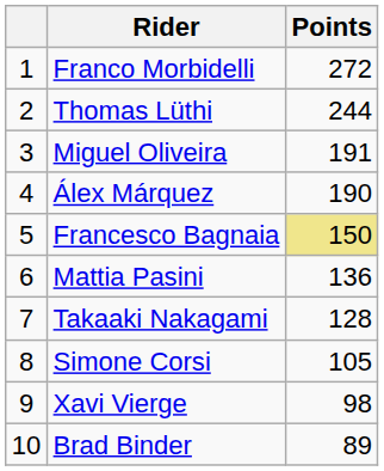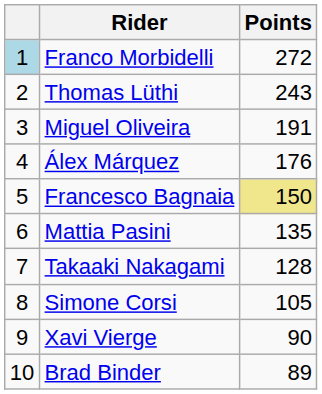Franco Morbidelli | column 1: no background -> lightblue background
Thomas Lüthi | Points: 244 -> 243
Álex Márquez | Points: 190 -> 176
Mattia Pasini | Points: 136 -> 135
Xavi Vierge | Points: 98 -> 90
